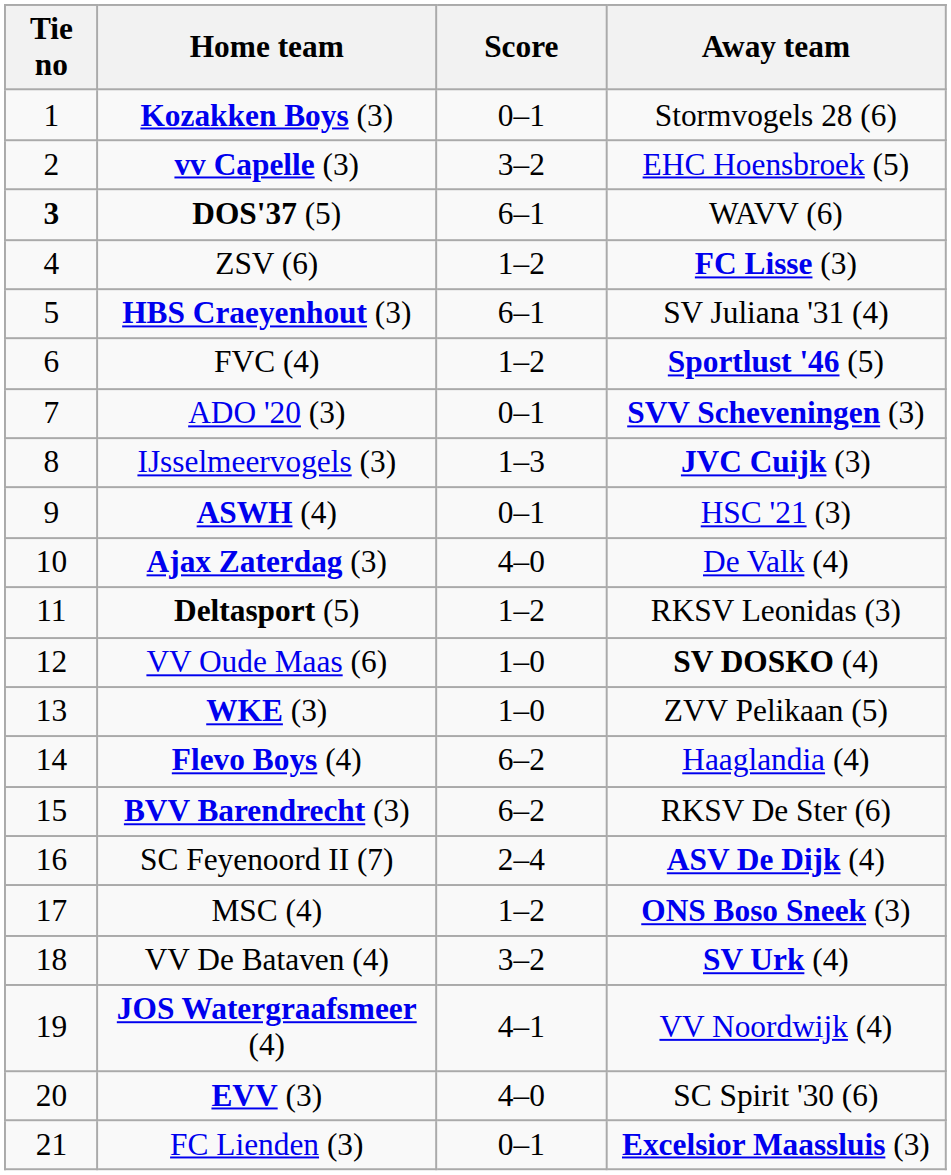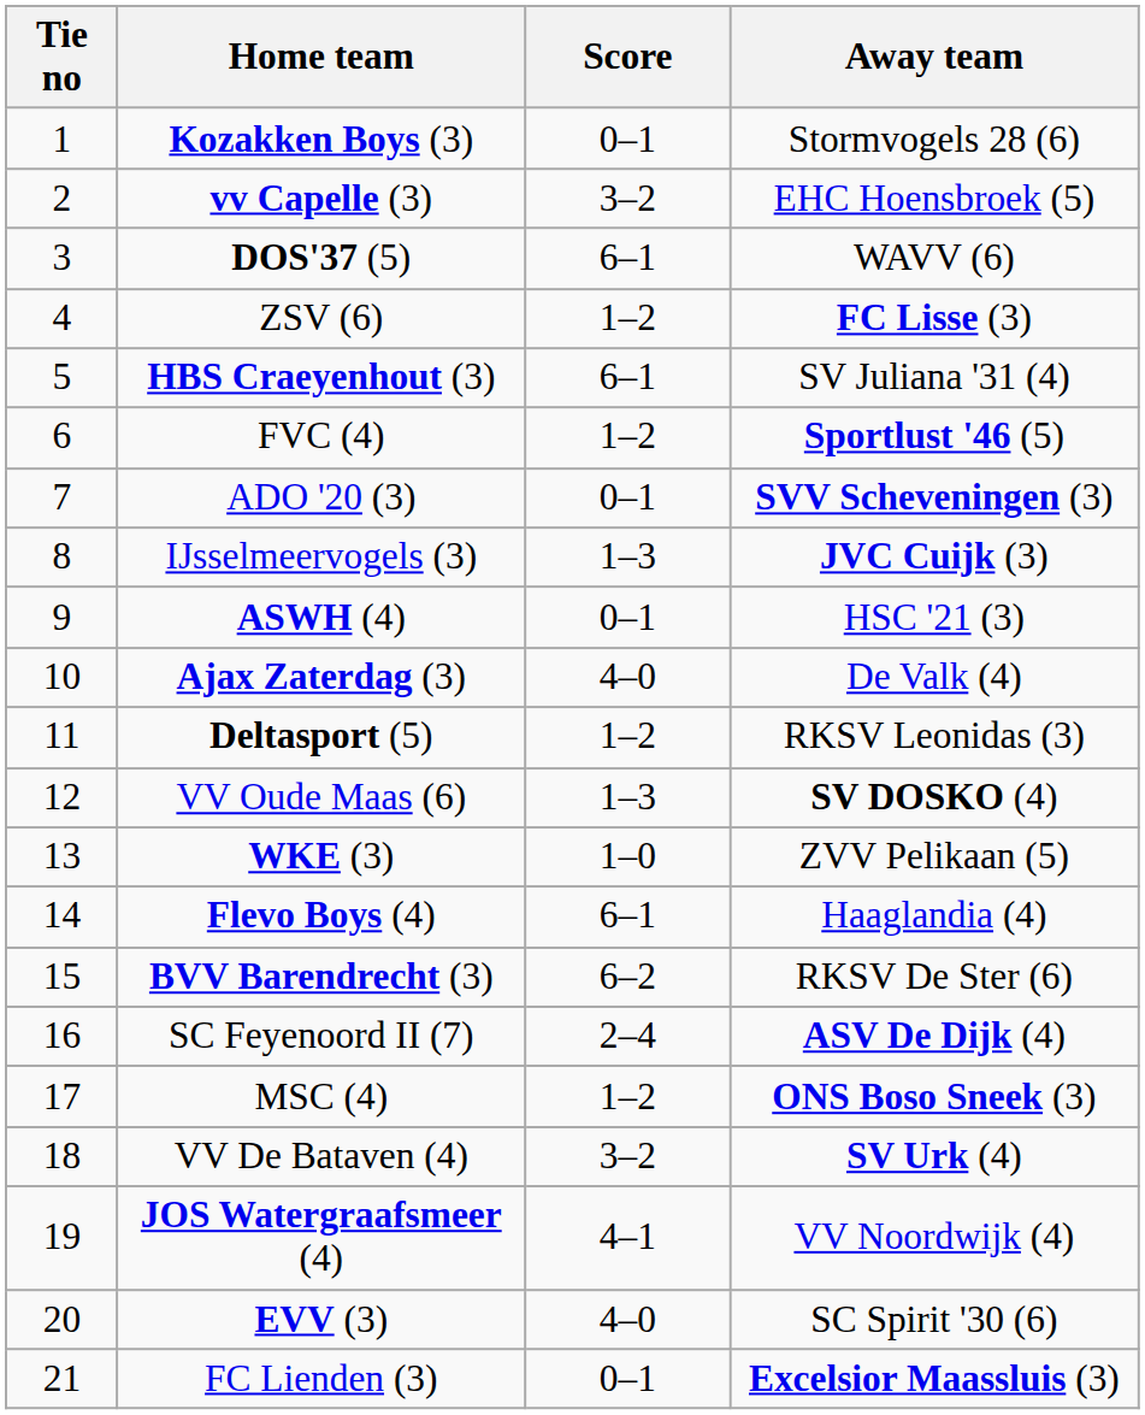DOS'37 (5) | Tie no: bold -> normal
VV Oude Maas (6) | Score: 1–0 -> 1–3
Flevo Boys (4) | Score: 6–2 -> 6–1
